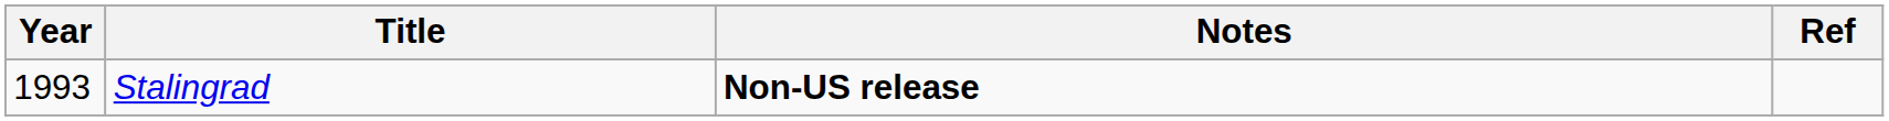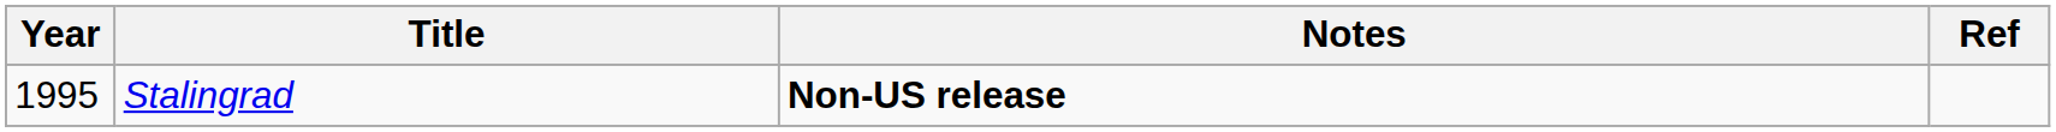Stalingrad | Year: 1993 -> 1995
